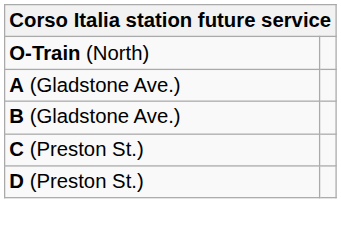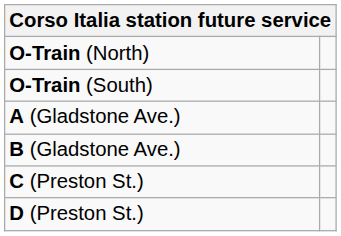+ row: O-Train (South)
